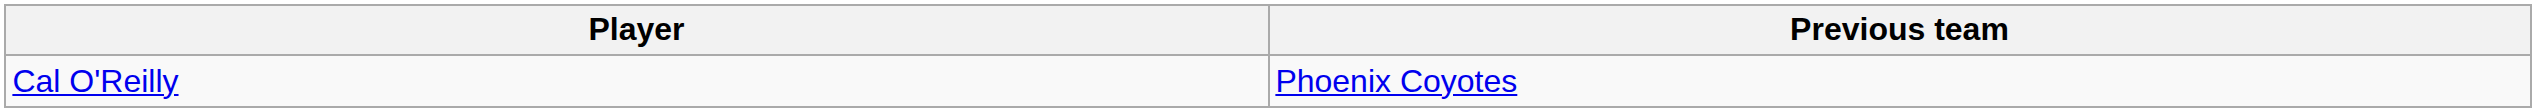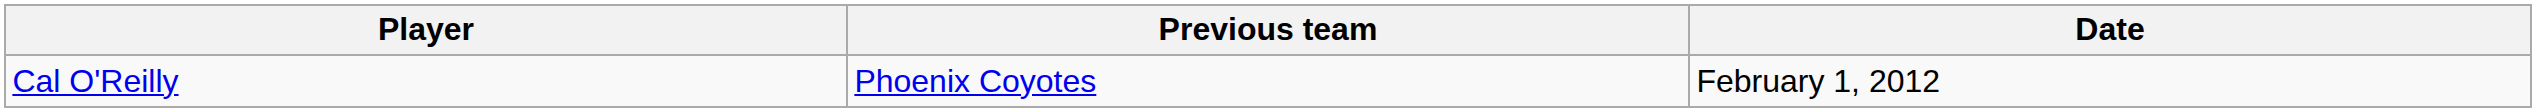+ column: Date | February 1, 2012
